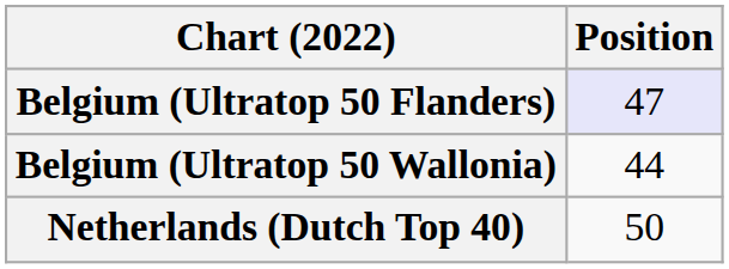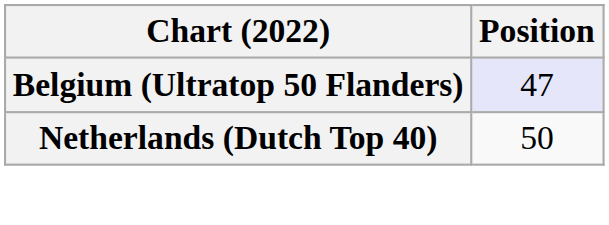- row: Belgium (Ultratop 50 Wallonia) | 44
